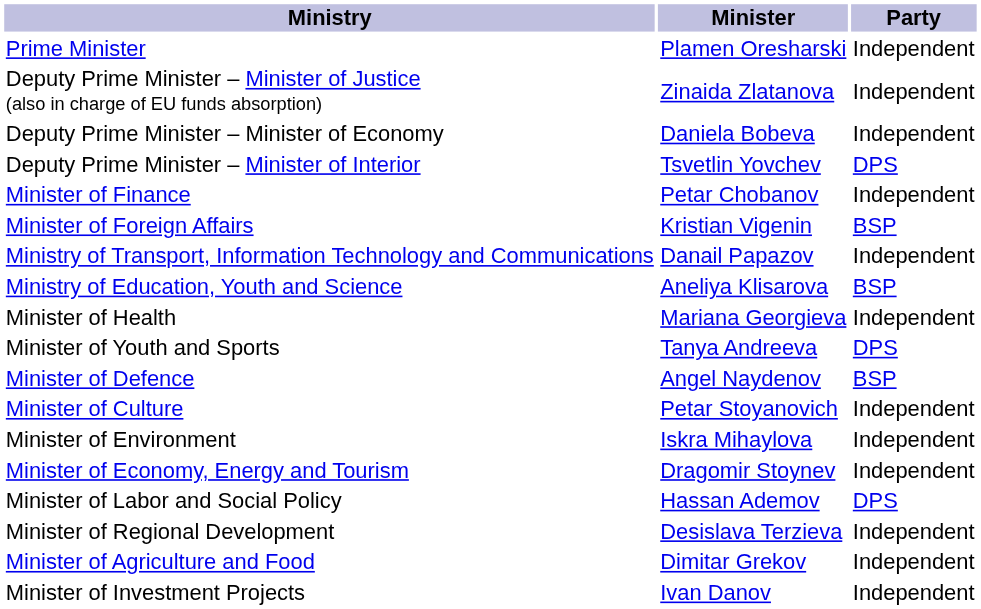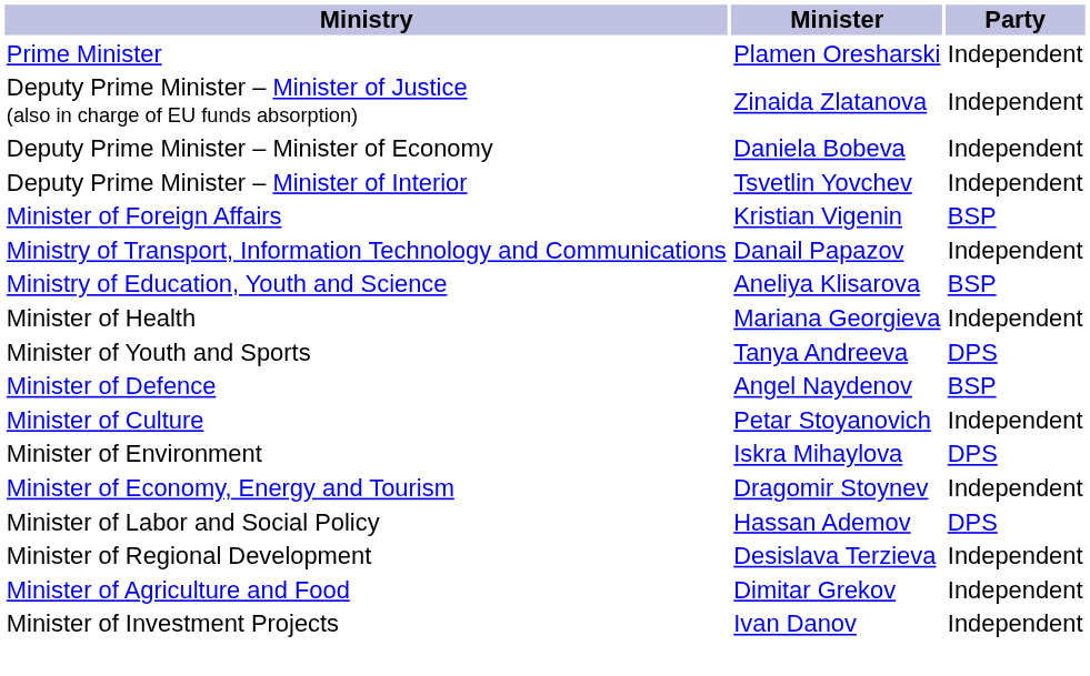Deputy Prime Minister – Minister of Interior | Party: DPS -> Independent
- row: Minister of Finance | Petar Chobanov | Independent
Minister of Environment | Party: Independent -> DPS
